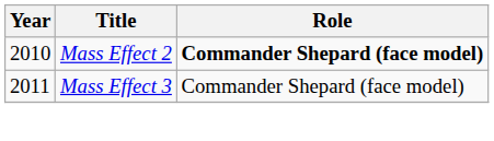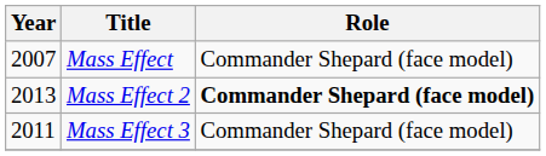+ row: 2007 | Mass Effect | Commander Shepard (face model)
Mass Effect 2 | Year: 2010 -> 2013
